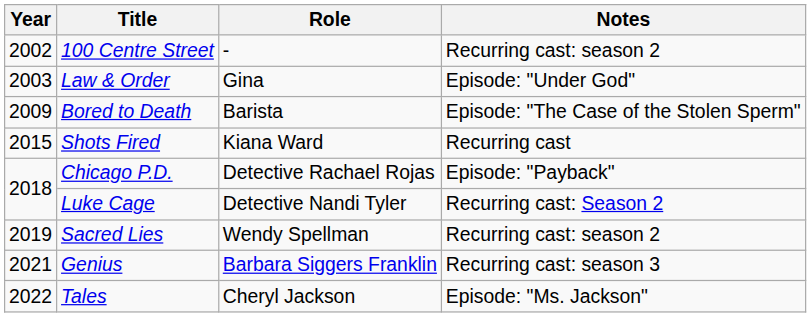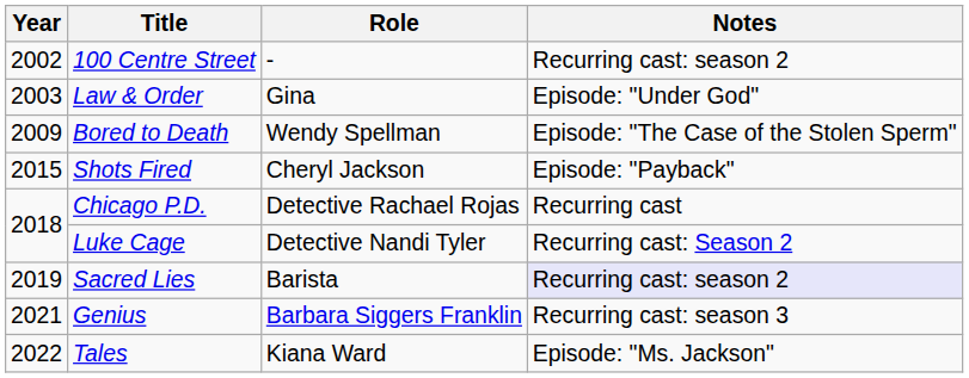Bored to Death | Role: Barista -> Wendy Spellman
Shots Fired | Role: Kiana Ward -> Cheryl Jackson
Shots Fired | Notes: Recurring cast -> Episode: "Payback"
Chicago P.D. | Notes: Episode: "Payback" -> Recurring cast
Sacred Lies | Role: Wendy Spellman -> Barista
Sacred Lies | Notes: no background -> lavender background
Tales | Role: Cheryl Jackson -> Kiana Ward
